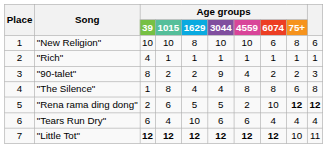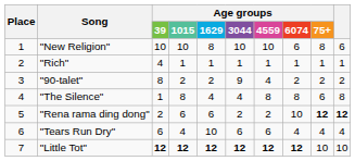"90-talet" | column 10: 3 -> 2
"Rena rama ding dong" | Age groups / 1629: 5 -> 6
"Rena rama ding dong" | Age groups / 3044: 5 -> 2
"Little Tot" | column 10: 11 -> 10
